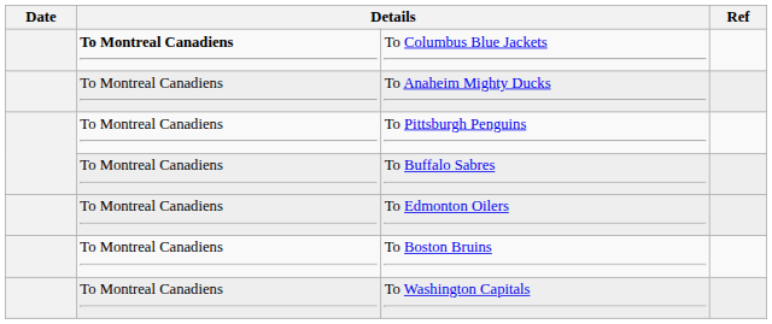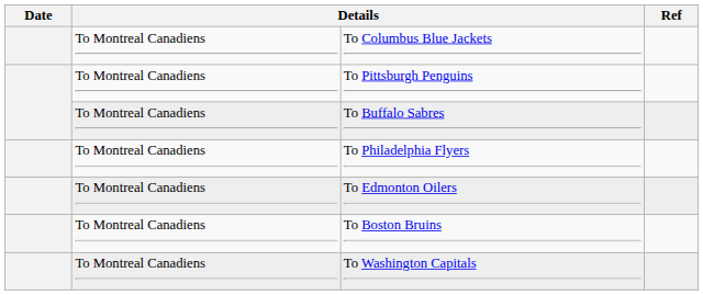To Columbus Blue Jackets | column 2: bold -> normal
- row: To Montreal Canadiens | To Anaheim Mighty Ducks
+ row: To Montreal Canadiens | To Philadelphia Flyers
